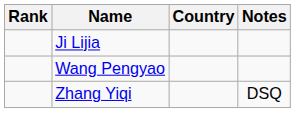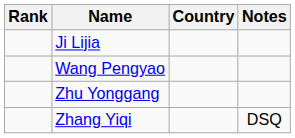+ row: Zhu Yonggang
